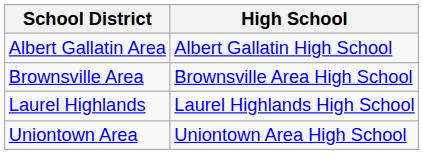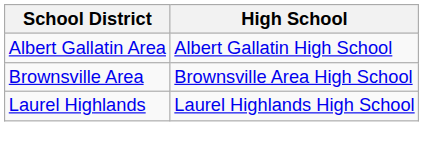- row: Uniontown Area | Uniontown Area High School
